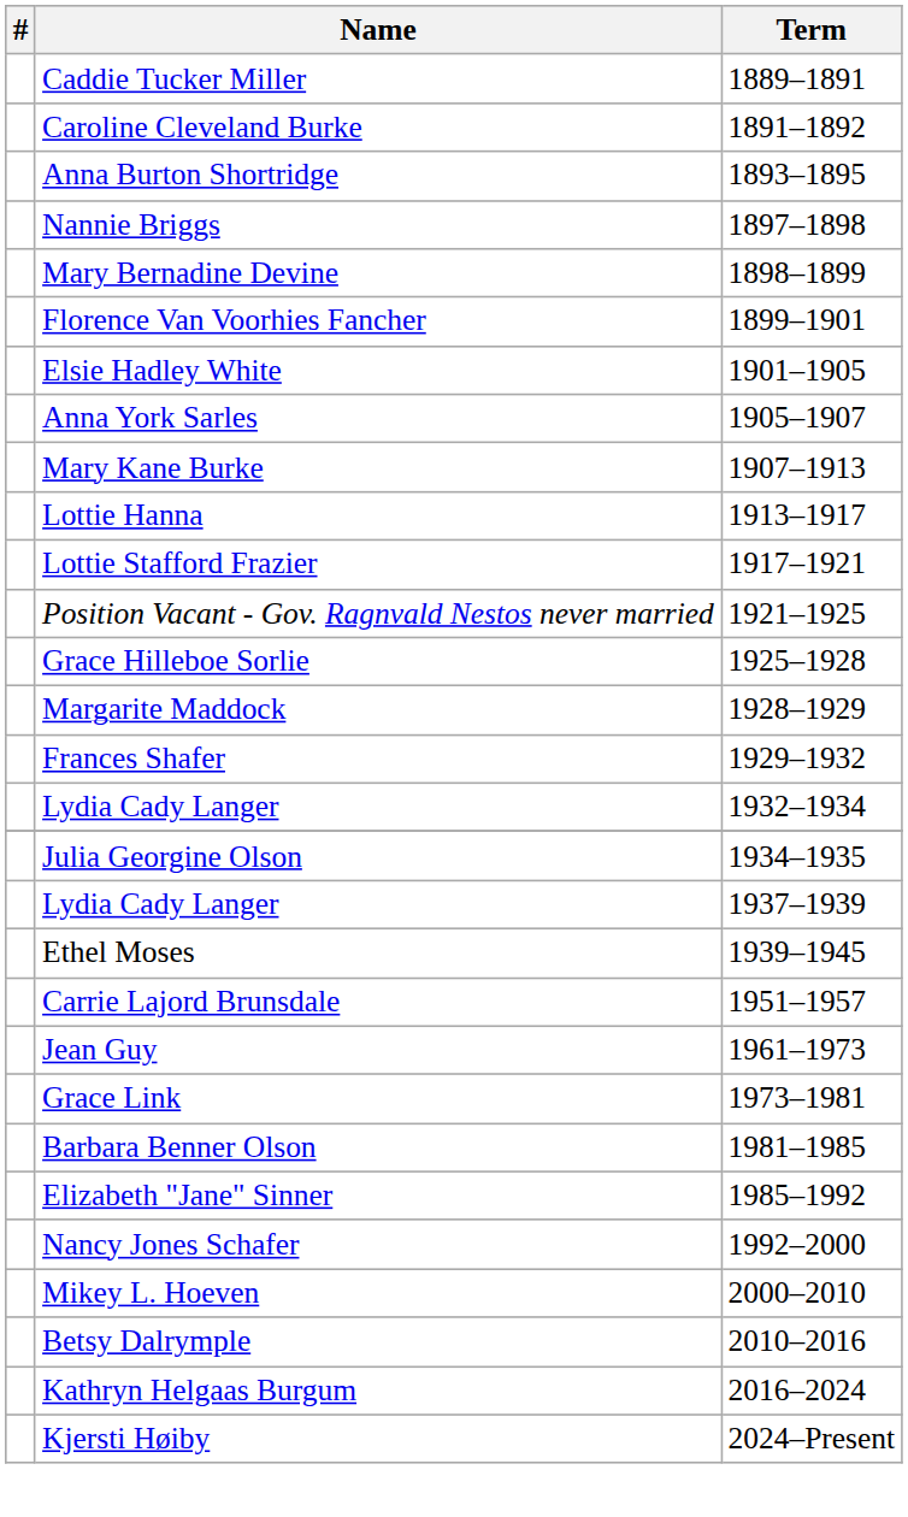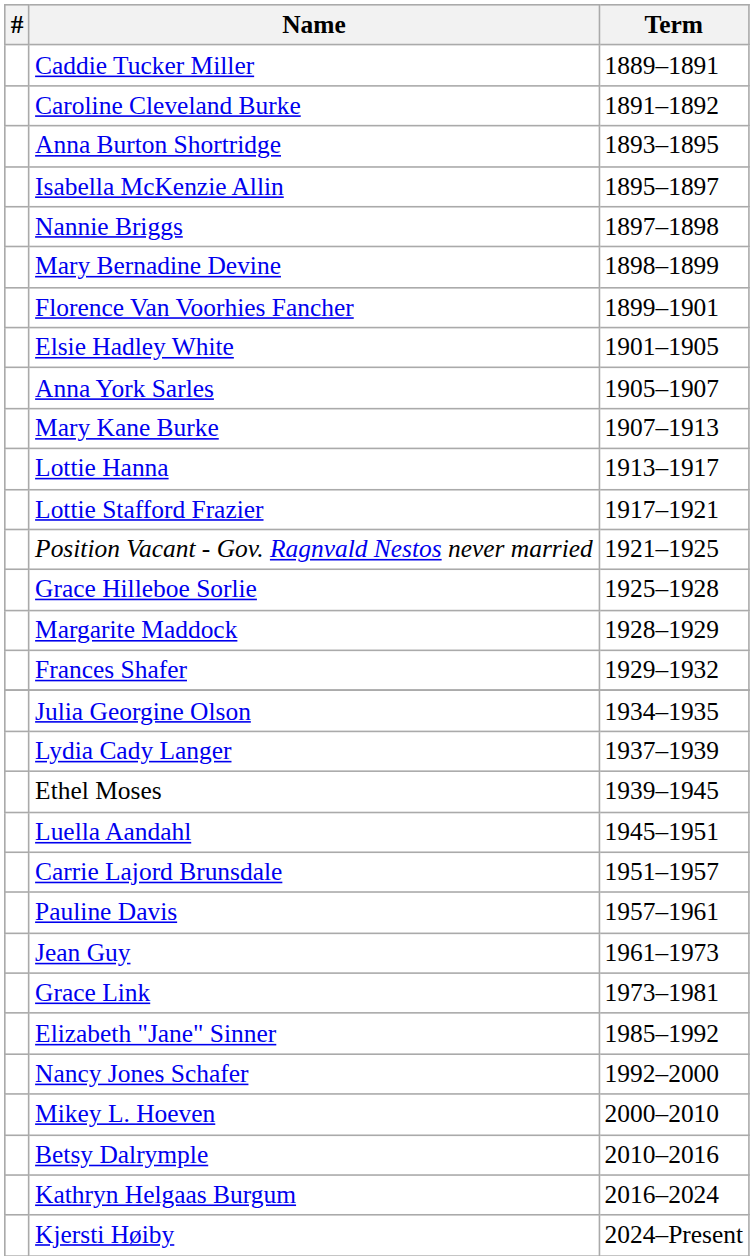+ row: Isabella McKenzie Allin | 1895–1897
- row: Lydia Cady Langer | 1932–1934
+ row: Luella Aandahl | 1945–1951
+ row: Pauline Davis | 1957–1961
- row: Barbara Benner Olson | 1981–1985
